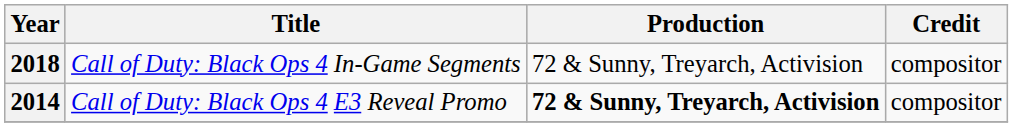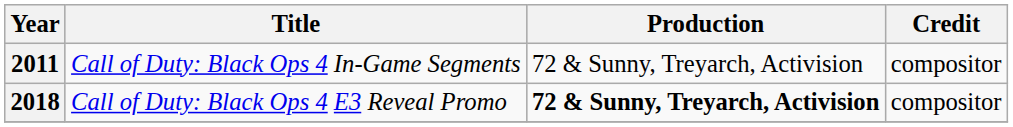Call of Duty: Black Ops 4 In-Game Segments | Year: 2018 -> 2011
Call of Duty: Black Ops 4 E3 Reveal Promo | Year: 2014 -> 2018
